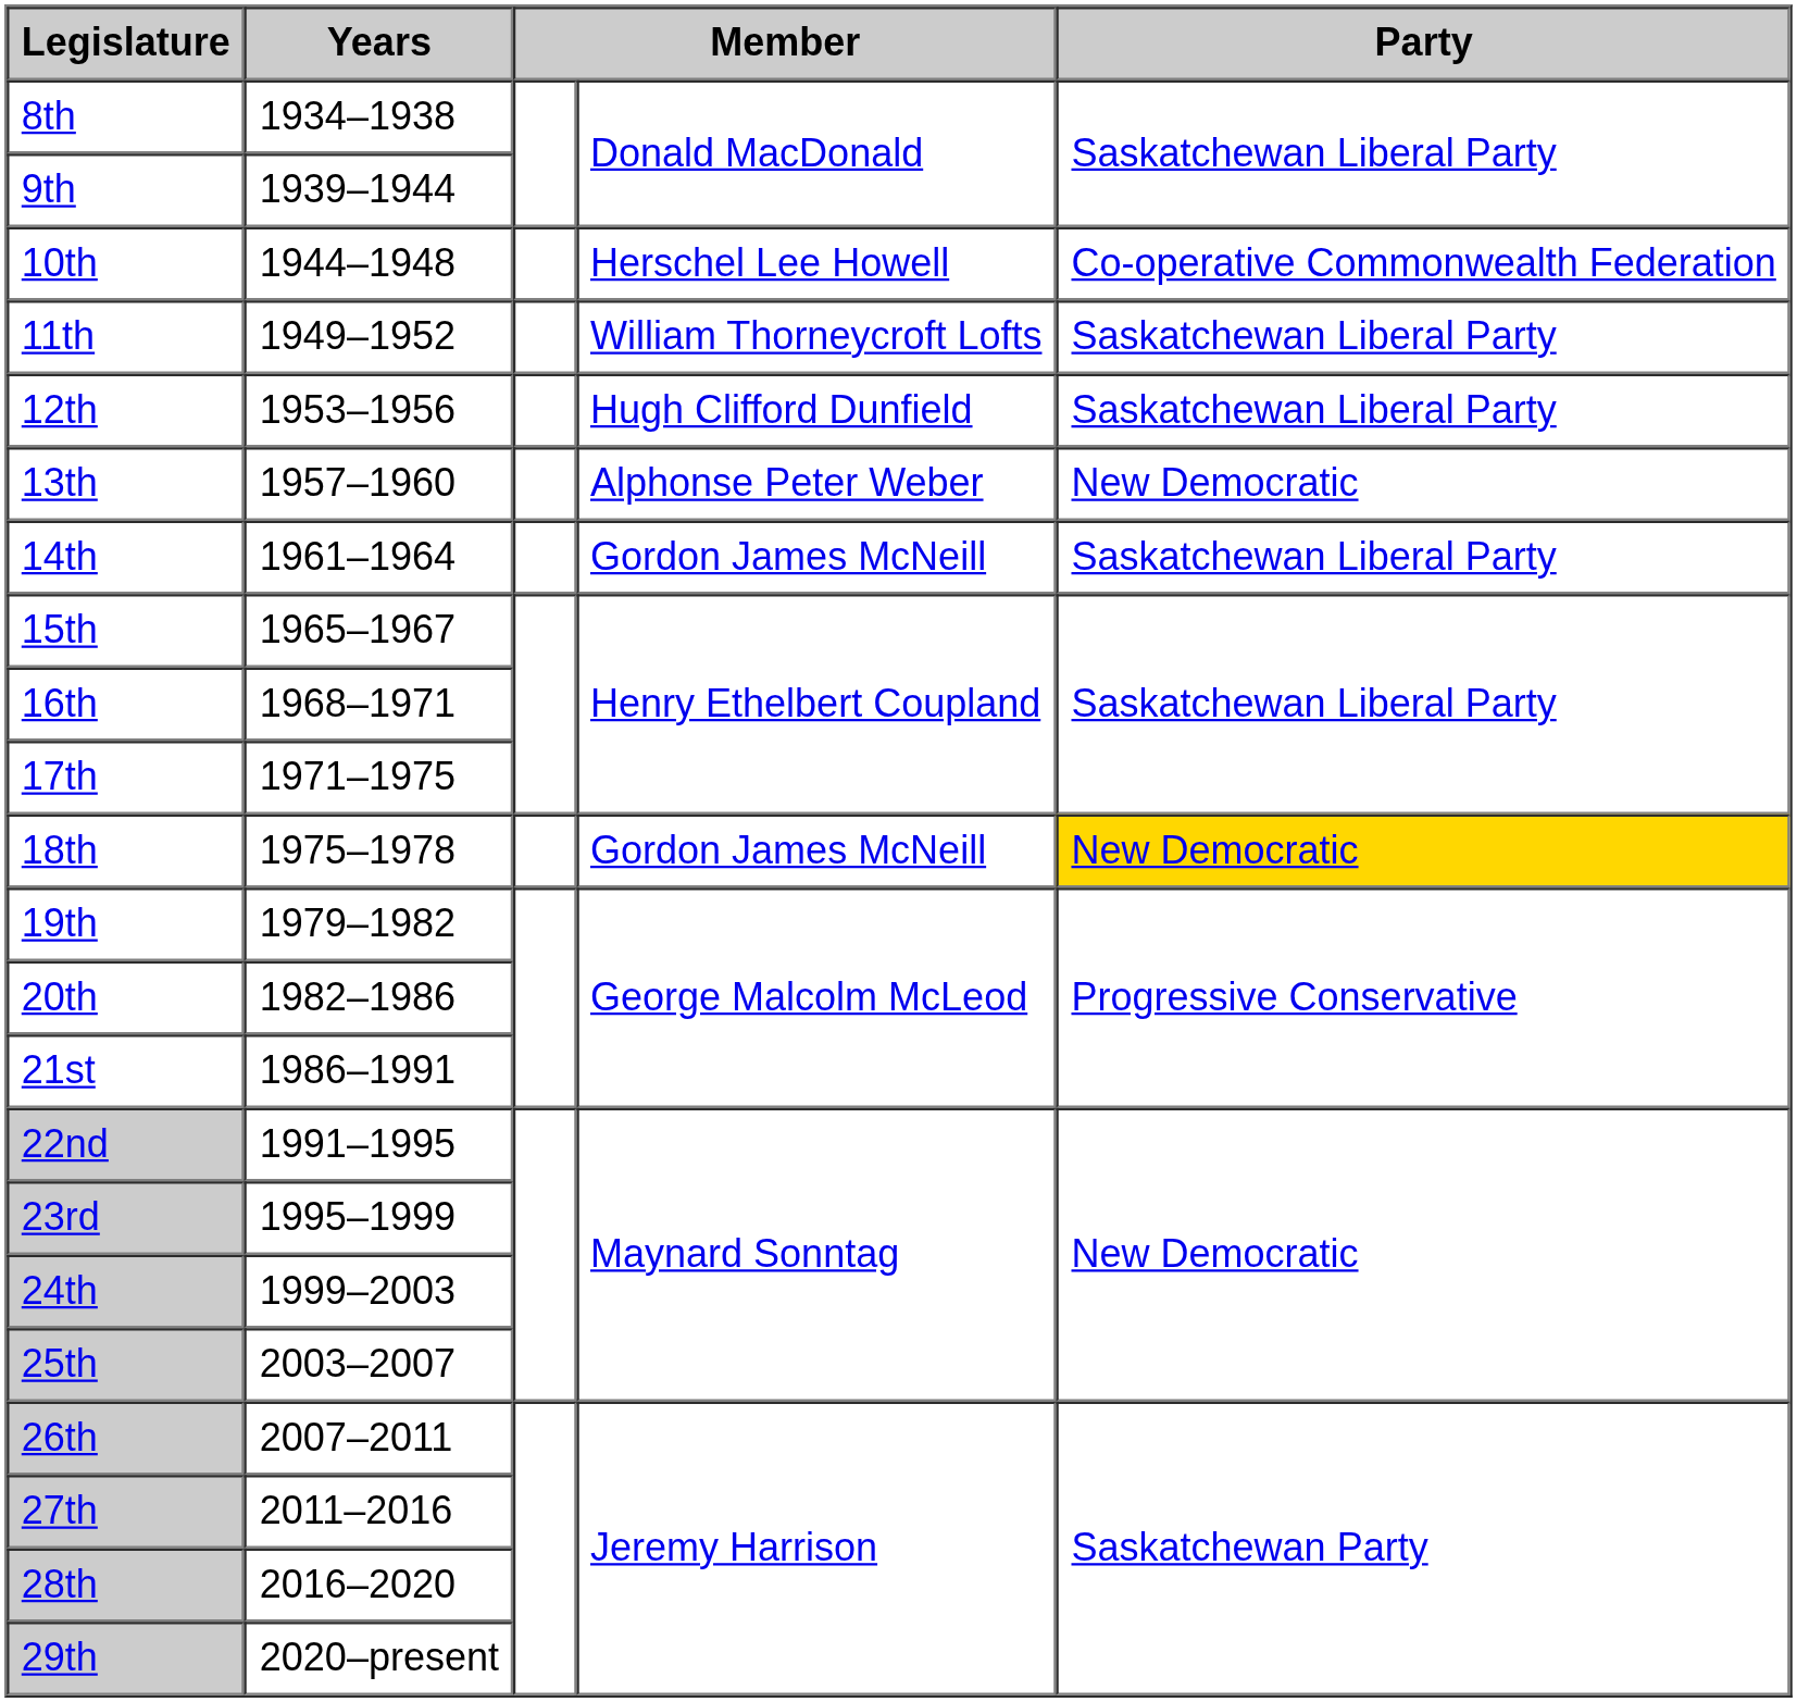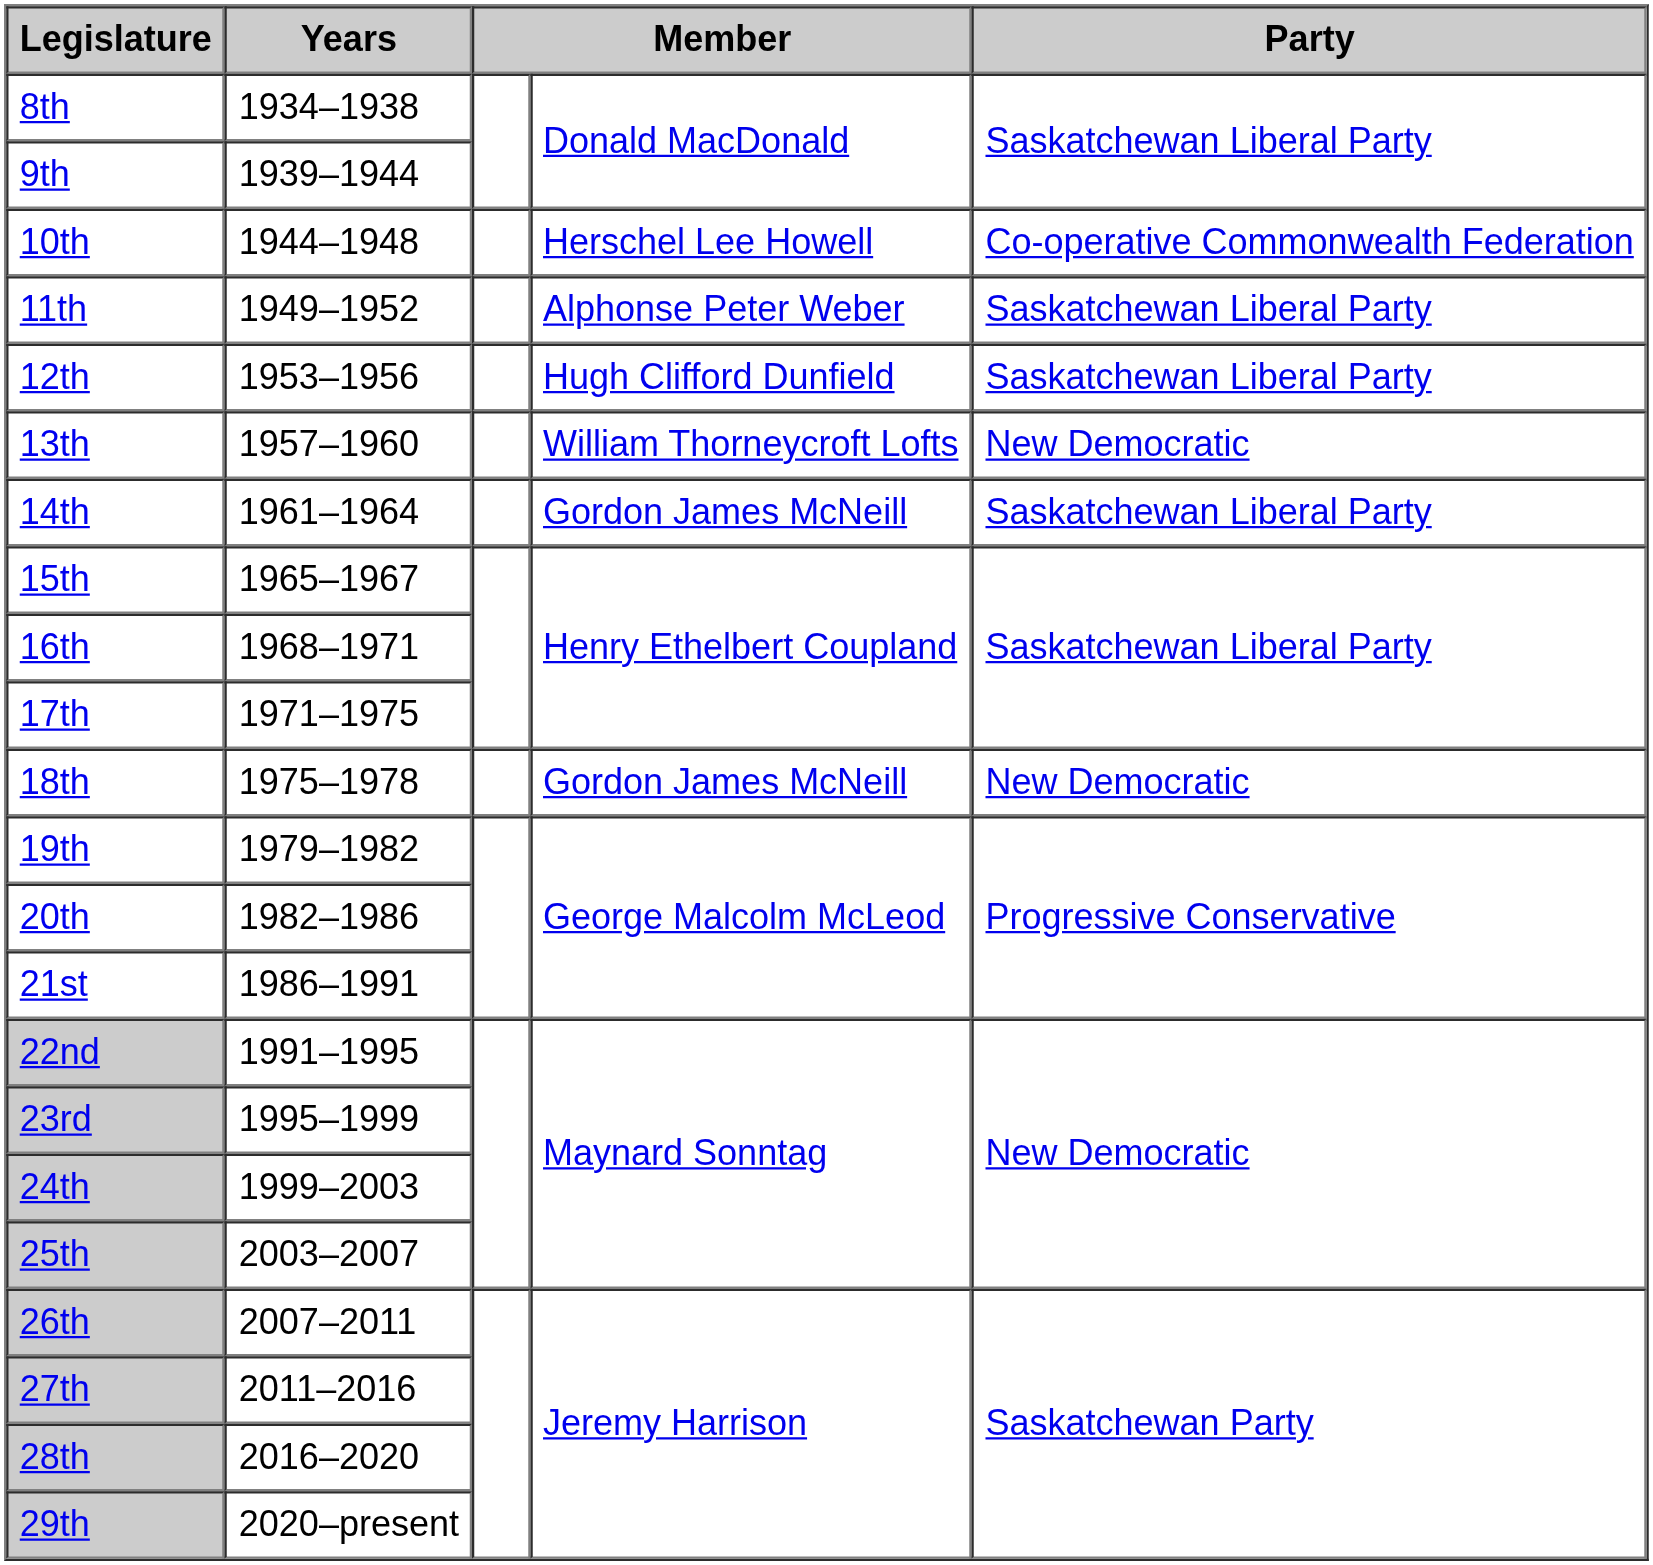11th | column 4: William Thorneycroft Lofts -> Alphonse Peter Weber
13th | column 4: Alphonse Peter Weber -> William Thorneycroft Lofts
18th | Party: gold background -> no background
